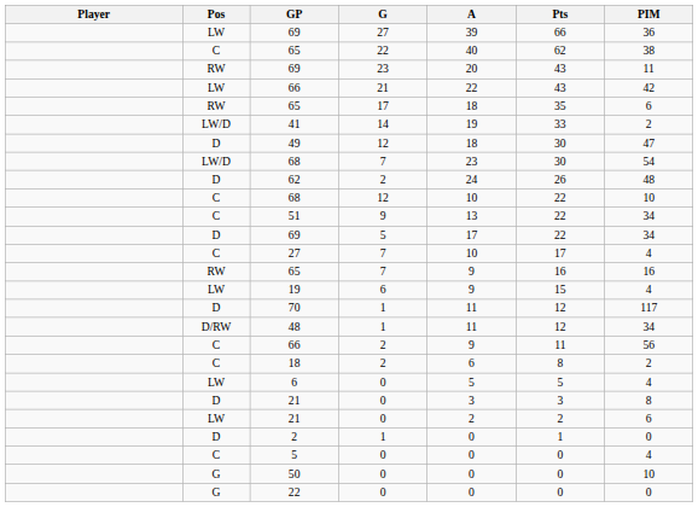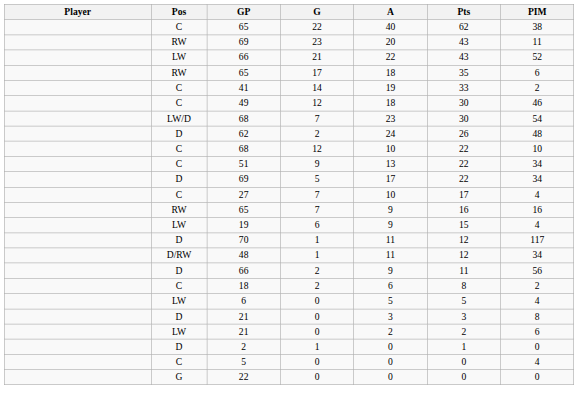- row: LW | 69 | 27 | 39 | 66 | 36
66 / 21 | PIM: 42 -> 52
41 | Pos: LW/D -> C
49 | Pos: D -> C
49 | PIM: 47 -> 46
66 / 2 | Pos: C -> D
- row: G | 50 | 0 | 0 | 0 | 10
